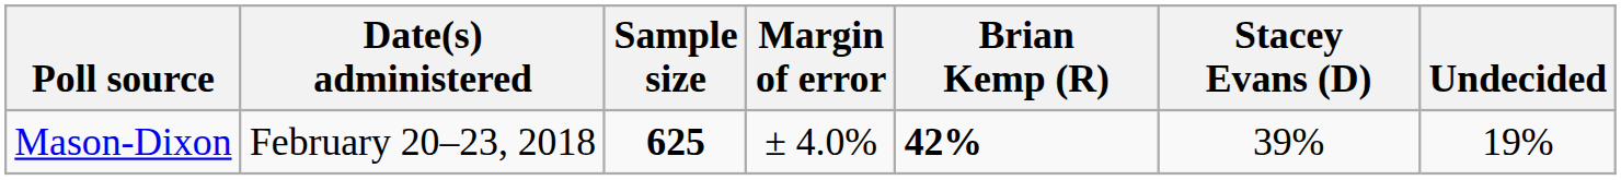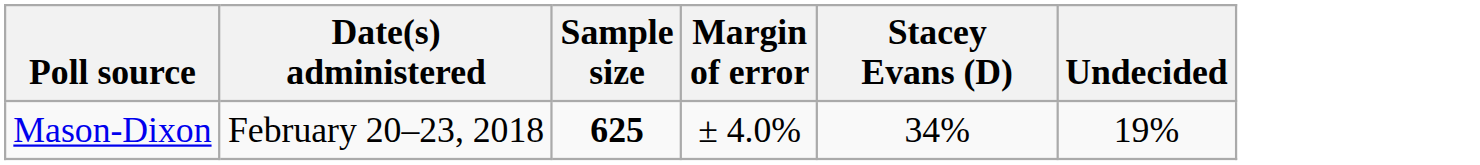- column: Brian Kemp (R) | 42%
Mason-Dixon | Stacey Evans (D): 39% -> 34%
